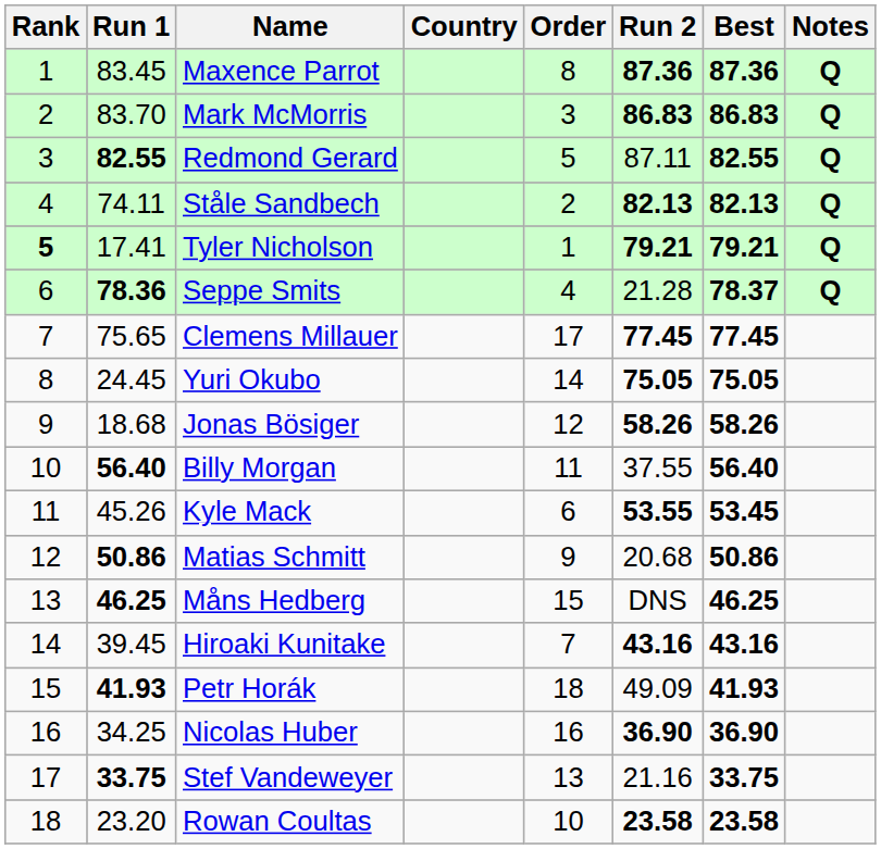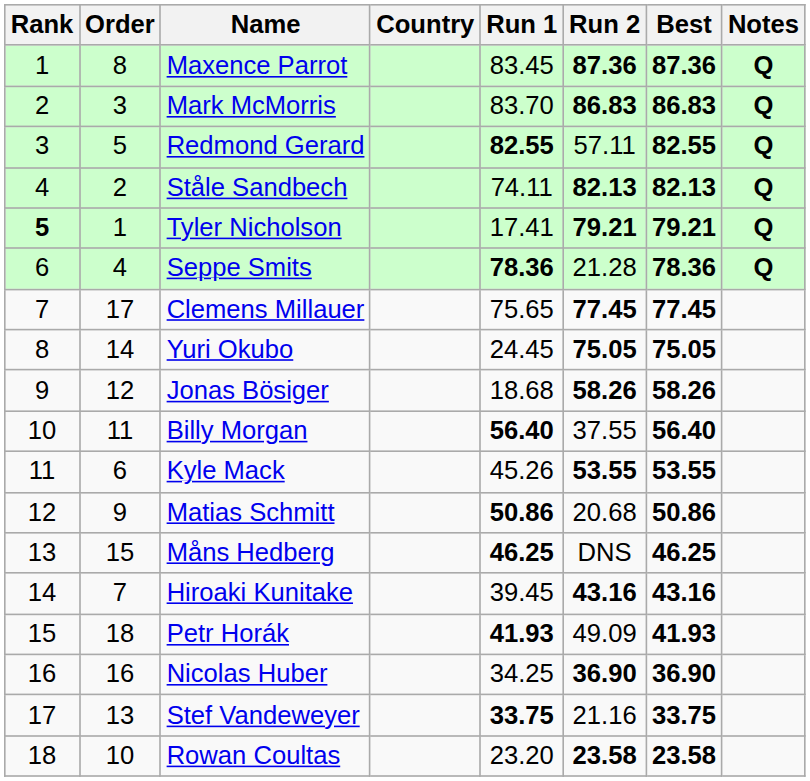columns swapped: Order <-> Run 1
Redmond Gerard | Run 2: 87.11 -> 57.11
Seppe Smits | Best: 78.37 -> 78.36
Kyle Mack | Best: 53.45 -> 53.55
